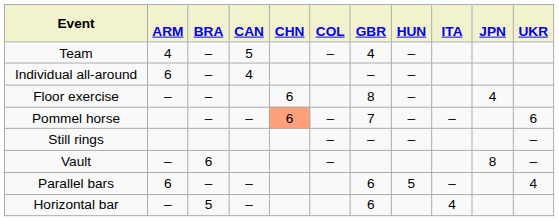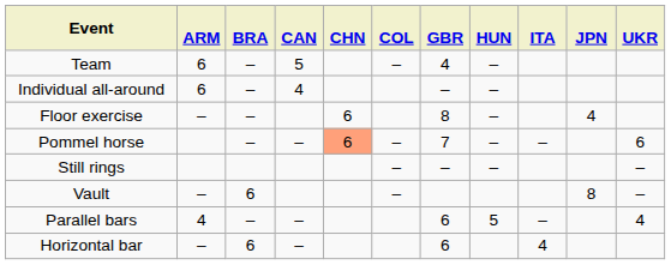Team | ARM: 4 -> 6
Parallel bars | ARM: 6 -> 4
Horizontal bar | BRA: 5 -> 6
